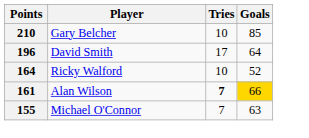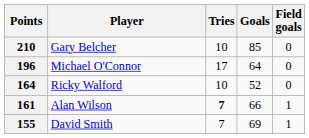+ column: Field goals | 0 | 0 | 0 | 1 | 1
196 | Player: David Smith -> Michael O'Connor
161 | Goals: gold background -> no background
155 | Player: Michael O'Connor -> David Smith
155 | Goals: 63 -> 69
